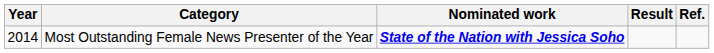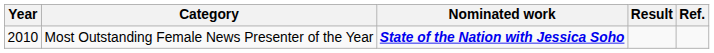Most Outstanding Female News Presenter of the Year | Year: 2014 -> 2010
